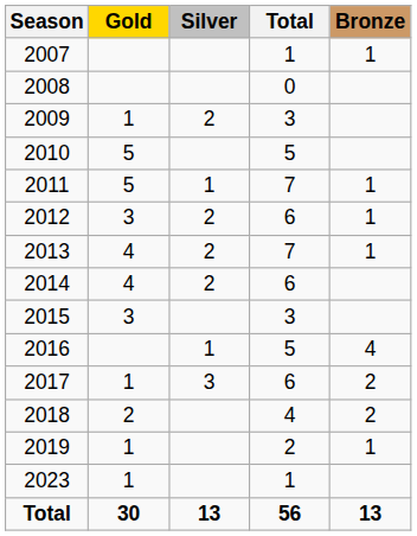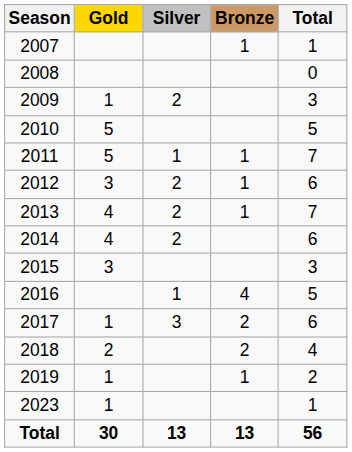columns swapped: Bronze <-> Total
